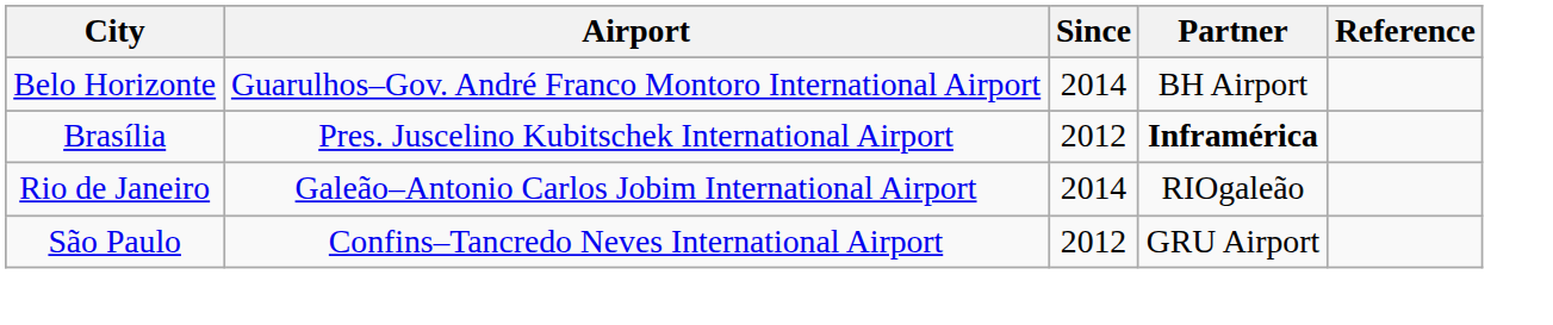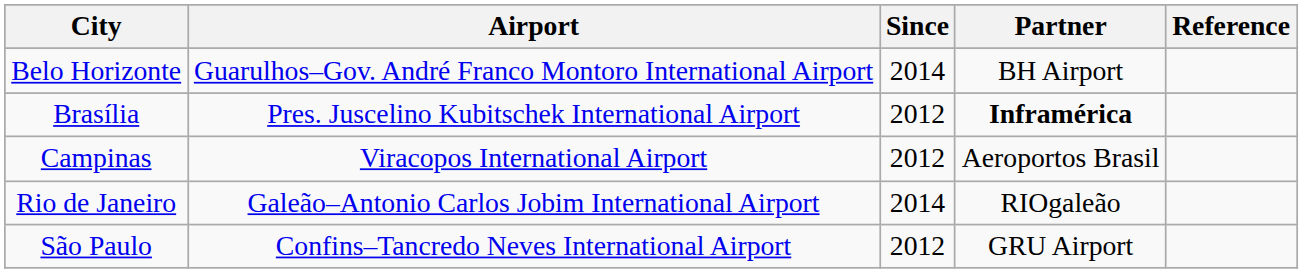+ row: Campinas | Viracopos International Airport | 2012 | Aeroportos Brasil
